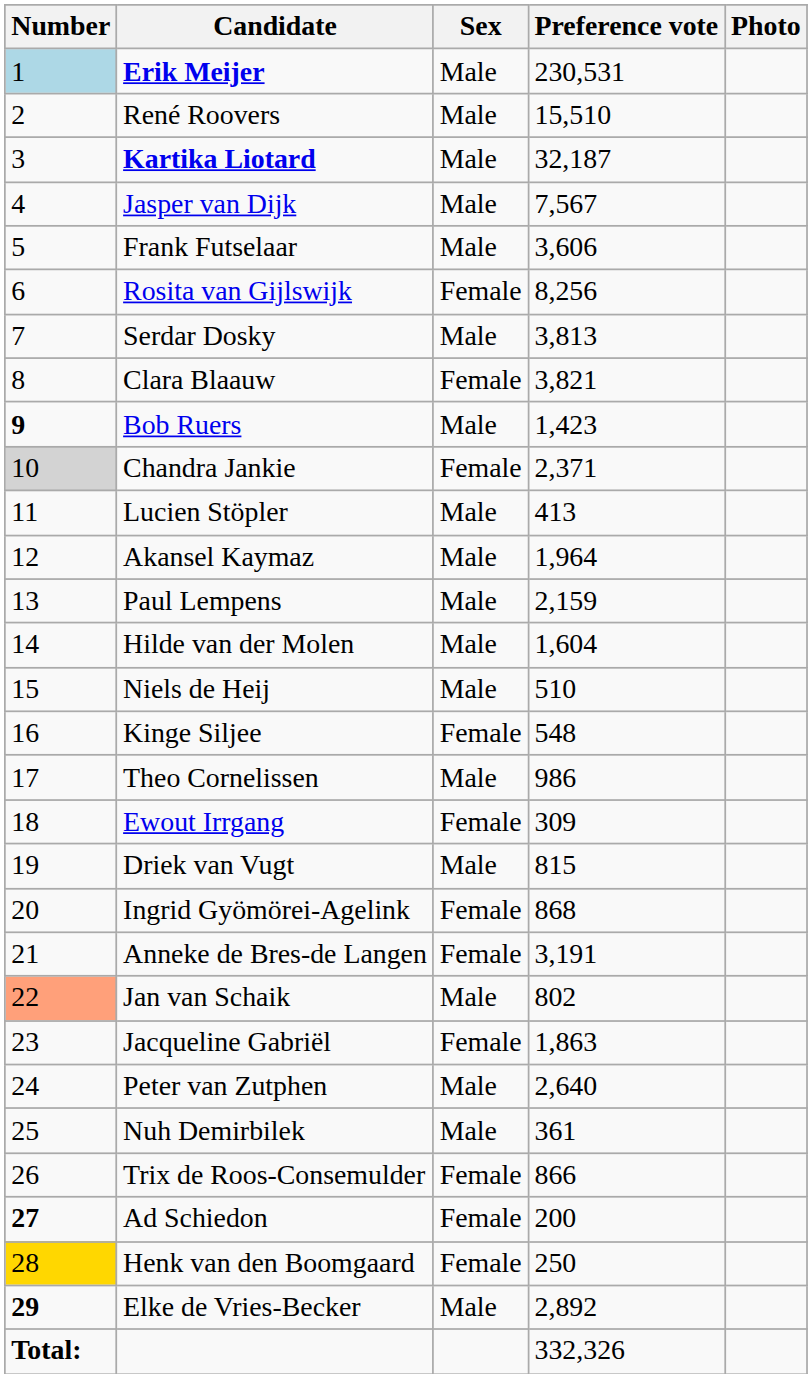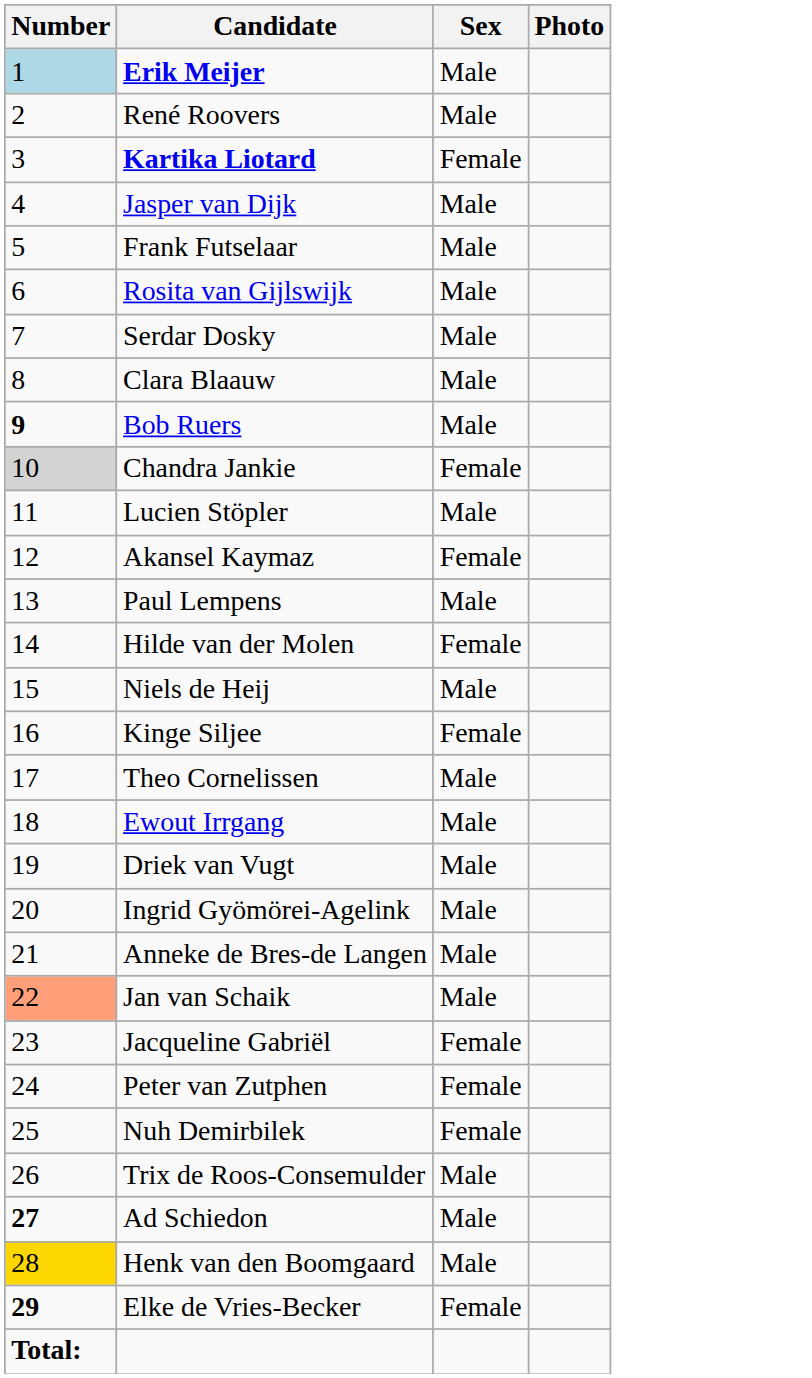- column: Preference vote | 230,531 | 15,510 | 32,187 | 7,567 | 3,606 | 8,256 | 3,813 | 3,821 | 1,423 | 2,371 | 413 | 1,964 | 2,159 | 1,604 | 510 | 548 | 986 | 309 | 815 | 868 | 3,191 | 802 | 1,863 | 2,640 | 361 | 866 | 200 | 250 | 2,892 | 332,326
Kartika Liotard | Sex: Male -> Female
Rosita van Gijlswijk | Sex: Female -> Male
Clara Blaauw | Sex: Female -> Male
Akansel Kaymaz | Sex: Male -> Female
Hilde van der Molen | Sex: Male -> Female
Ewout Irrgang | Sex: Female -> Male
Ingrid Gyömörei-Agelink | Sex: Female -> Male
Anneke de Bres-de Langen | Sex: Female -> Male
Peter van Zutphen | Sex: Male -> Female
Nuh Demirbilek | Sex: Male -> Female
Trix de Roos-Consemulder | Sex: Female -> Male
Ad Schiedon | Sex: Female -> Male
Henk van den Boomgaard | Sex: Female -> Male
Elke de Vries-Becker | Sex: Male -> Female
